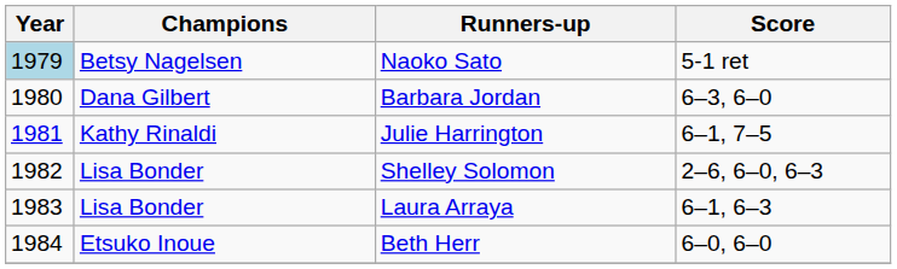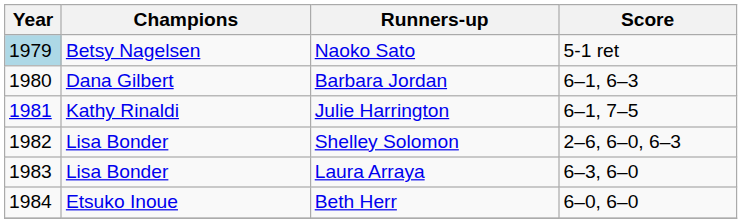Barbara Jordan | Score: 6–3, 6–0 -> 6–1, 6–3
Laura Arraya | Score: 6–1, 6–3 -> 6–3, 6–0
